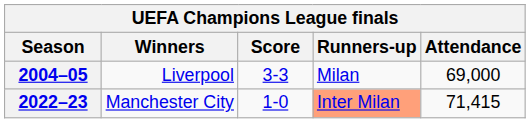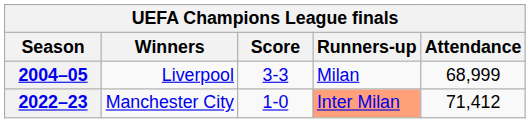2004–05 | Attendance: 69,000 -> 68,999
2022–23 | Attendance: 71,415 -> 71,412
